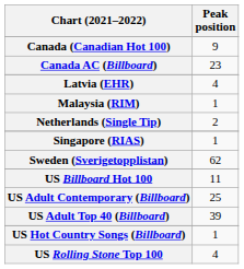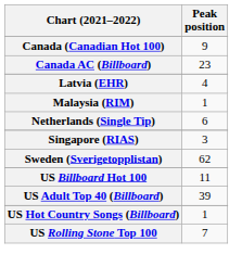Netherlands (Single Tip) | Peak position: 2 -> 6
Singapore (RIAS) | Peak position: 1 -> 3
- row: US Adult Contemporary (Billboard) | 25
US Rolling Stone Top 100 | Peak position: 4 -> 7
